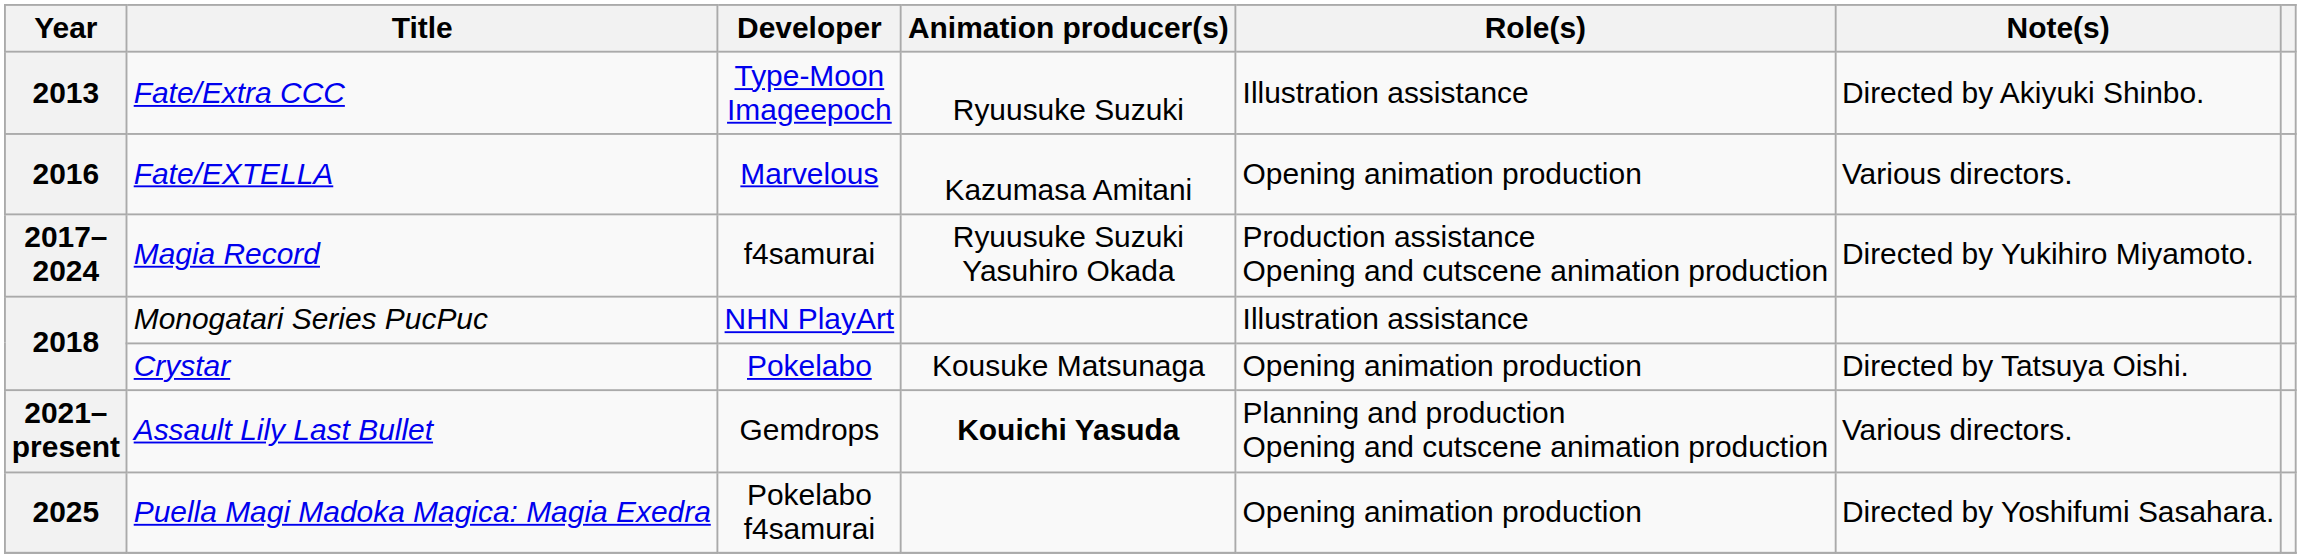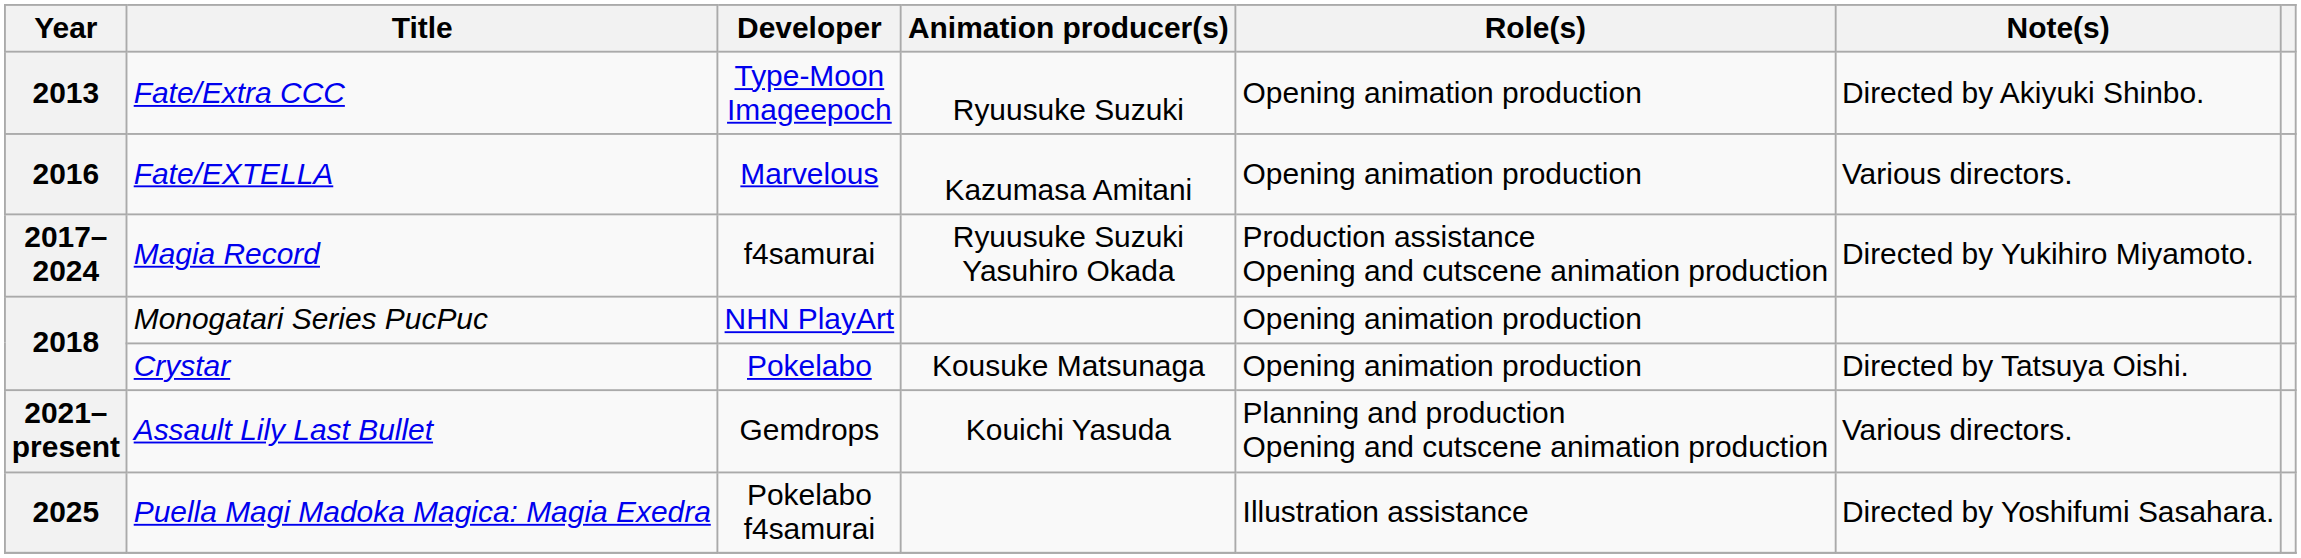Fate/Extra CCC | Role(s): Illustration assistance -> Opening animation production
Monogatari Series PucPuc | Role(s): Illustration assistance -> Opening animation production
Assault Lily Last Bullet | Animation producer(s): bold -> normal
Puella Magi Madoka Magica: Magia Exedra | Role(s): Opening animation production -> Illustration assistance
